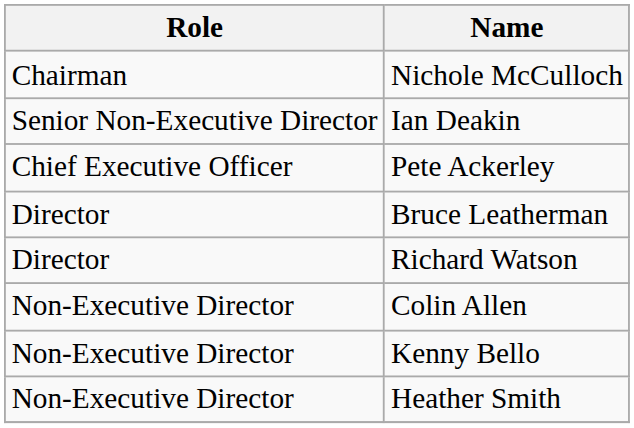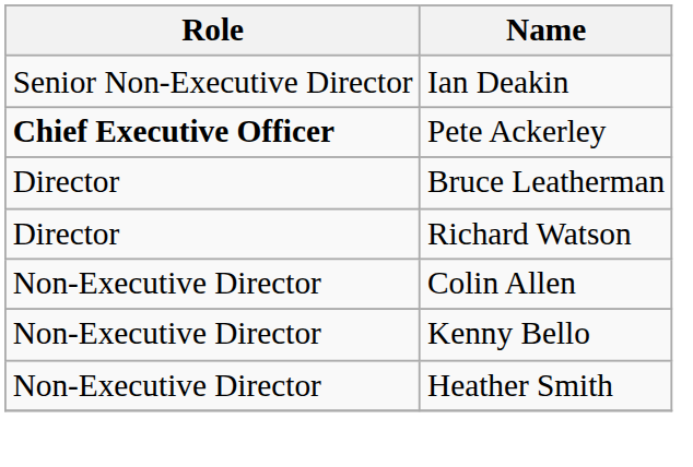- row: Chairman | Nichole McCulloch
Pete Ackerley | Role: normal -> bold
